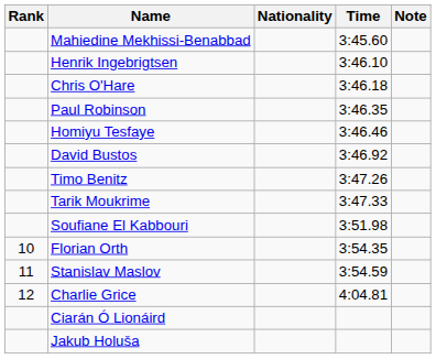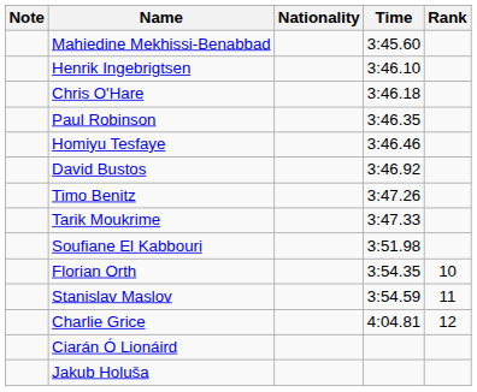columns swapped: Rank <-> Note
